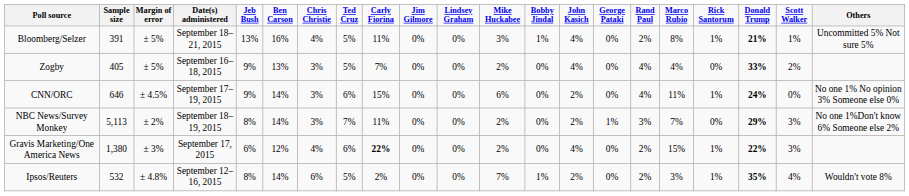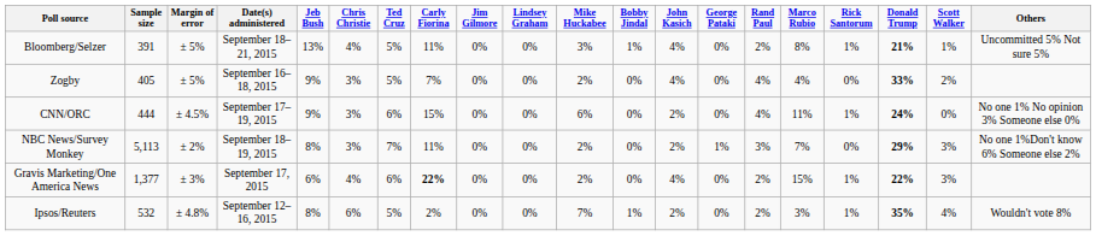- column: Ben Carson | 16% | 13% | 14% | 14% | 12% | 14%
CNN/ORC | Sample size: 646 -> 444
Gravis Marketing/One America News | Sample size: 1,380 -> 1,377
